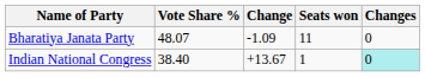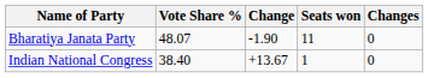Bharatiya Janata Party | Change: -1.09 -> -1.90
Indian National Congress | Changes: paleturquoise background -> no background
